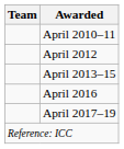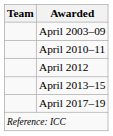+ row: April 2003–09
- row: April 2016
